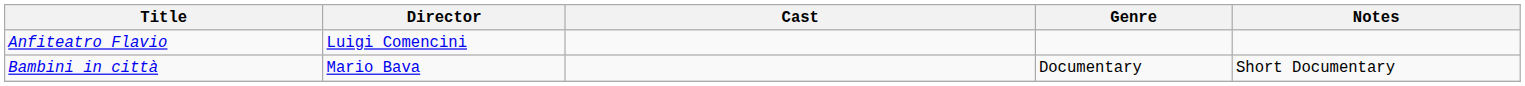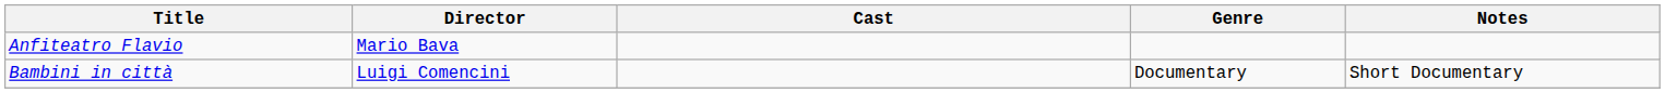Anfiteatro Flavio | Director: Luigi Comencini -> Mario Bava
Bambini in città | Director: Mario Bava -> Luigi Comencini
